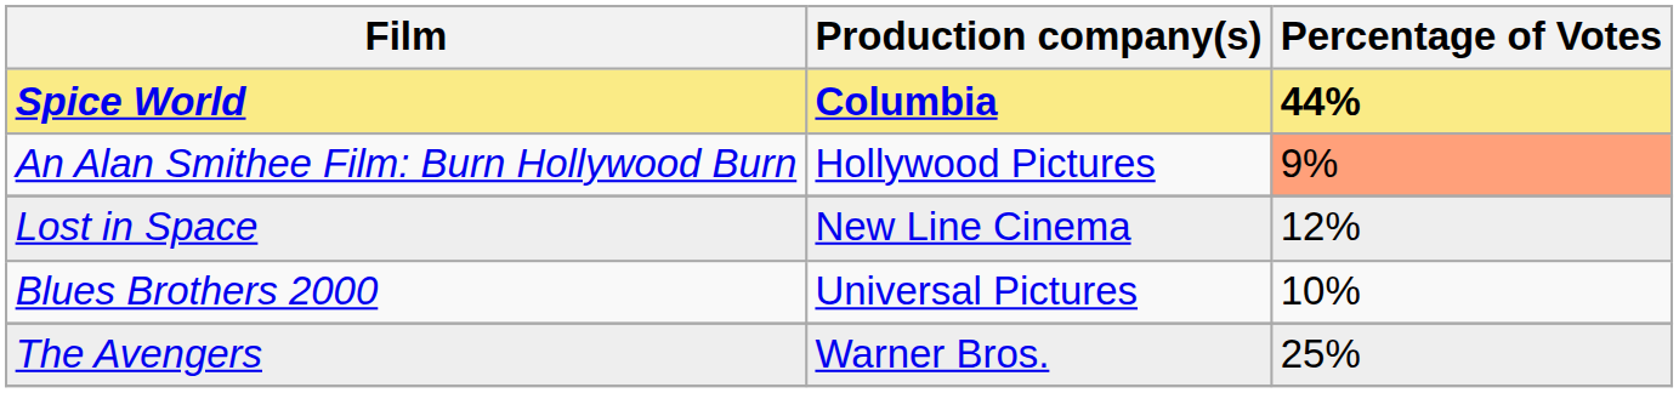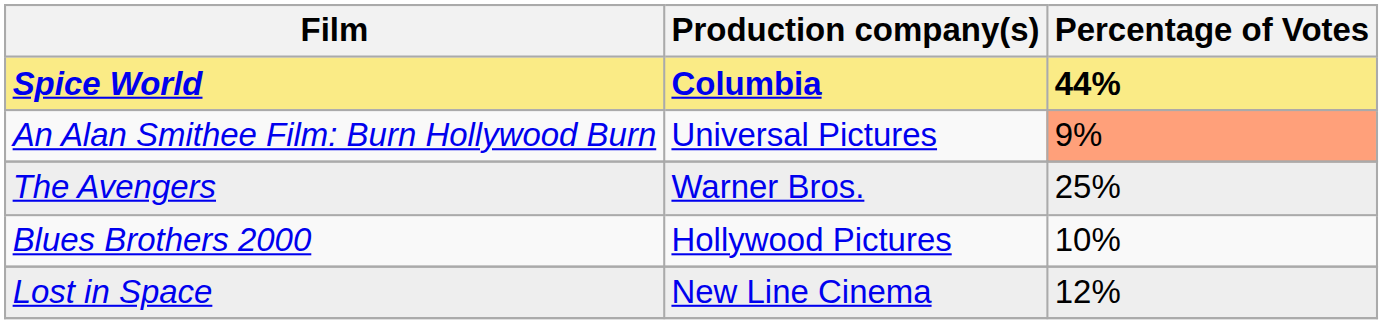An Alan Smithee Film: Burn Hollywood Burn | Production company(s): Hollywood Pictures -> Universal Pictures
rows swapped: The Avengers <-> Lost in Space
Blues Brothers 2000 | Production company(s): Universal Pictures -> Hollywood Pictures
